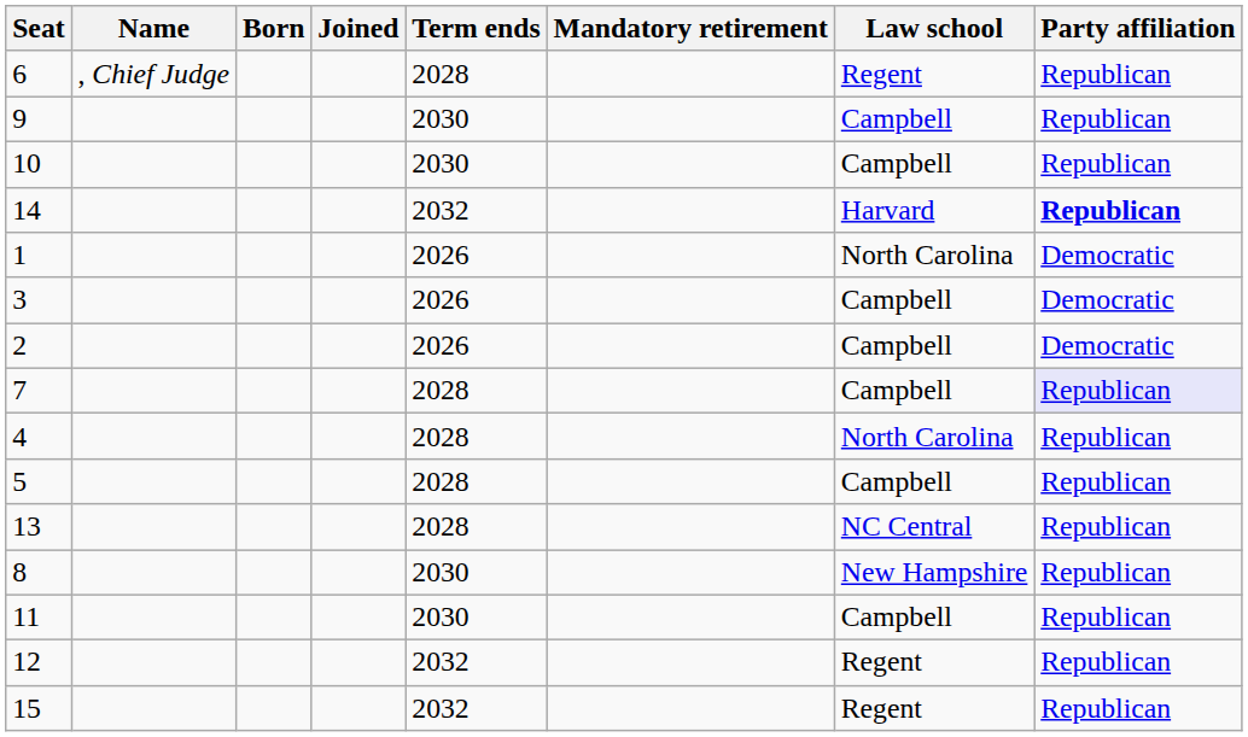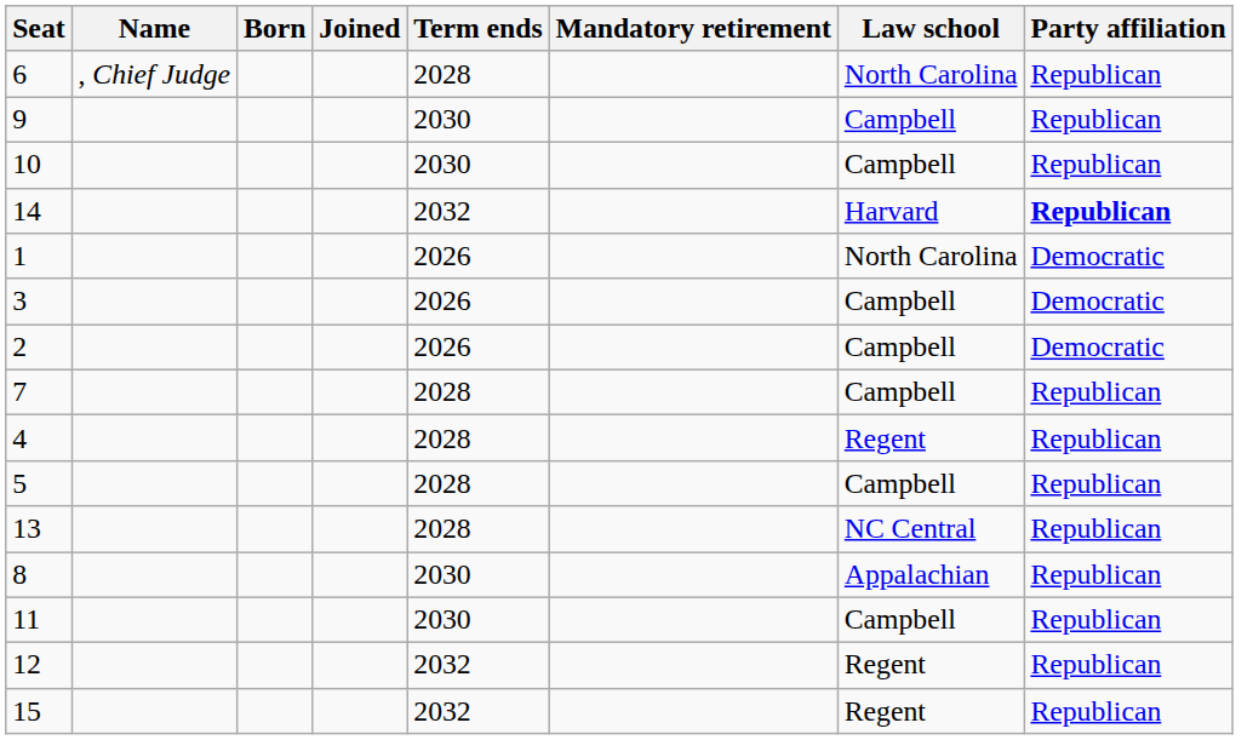6 | Law school: Regent -> North Carolina
7 | Party affiliation: lavender background -> no background
4 | Law school: North Carolina -> Regent
8 | Law school: New Hampshire -> Appalachian
